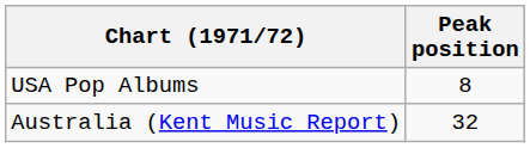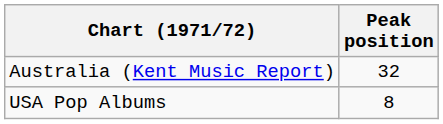rows swapped: Australia (Kent Music Report) <-> USA Pop Albums
